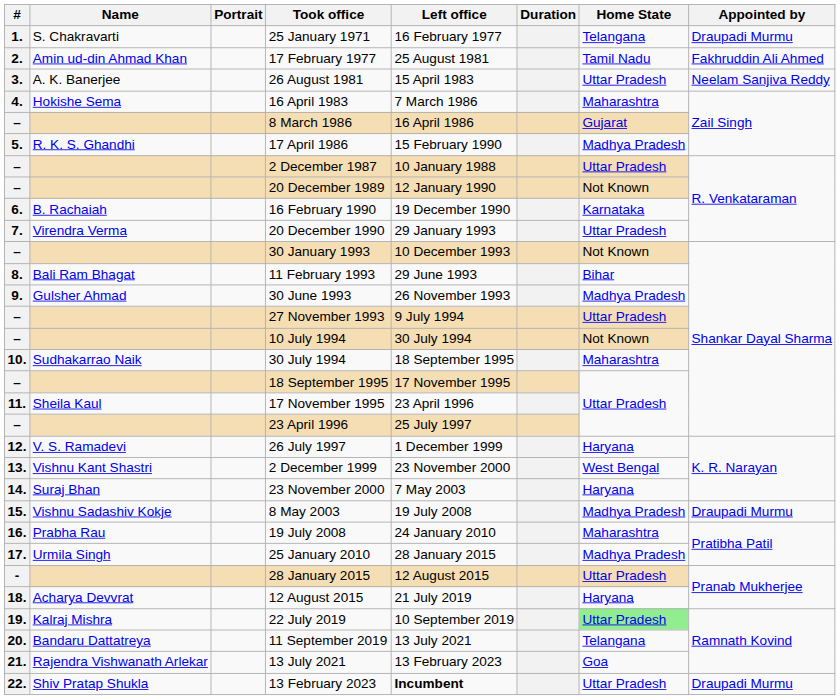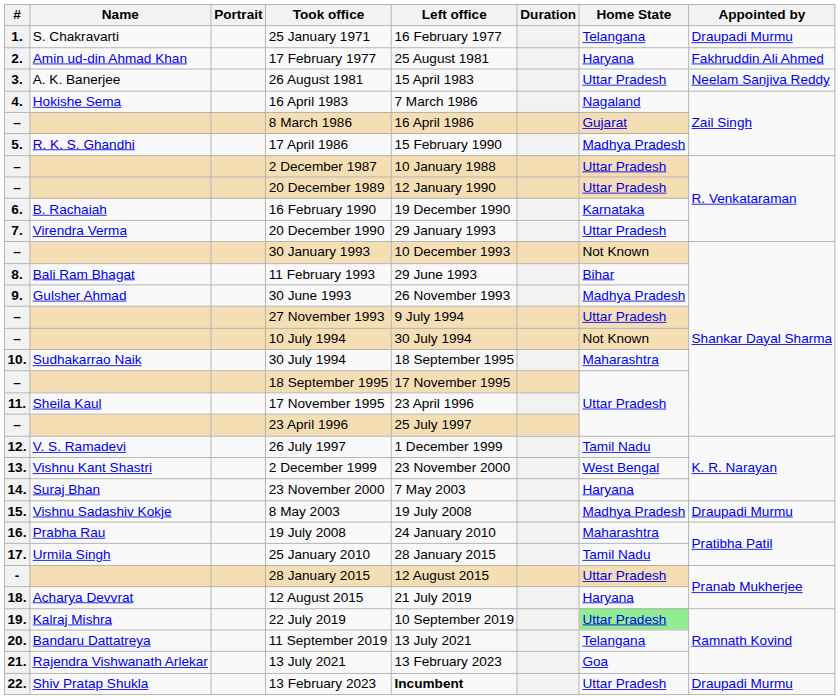17 February 1977 | Home State: Tamil Nadu -> Haryana
16 April 1983 | Home State: Maharashtra -> Nagaland
20 December 1989 | Home State: Not Known -> Uttar Pradesh
26 July 1997 | Home State: Haryana -> Tamil Nadu
25 January 2010 | Home State: Madhya Pradesh -> Tamil Nadu
